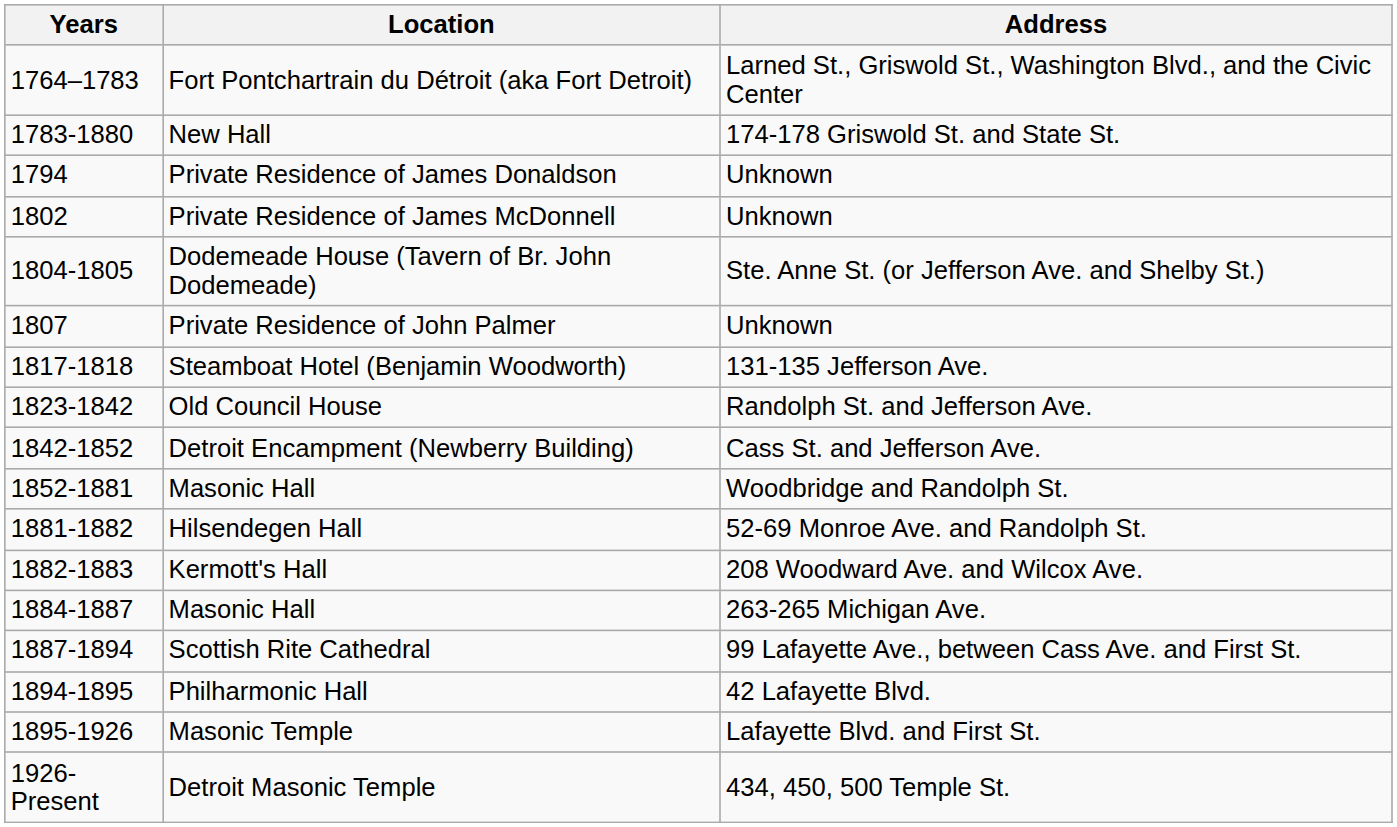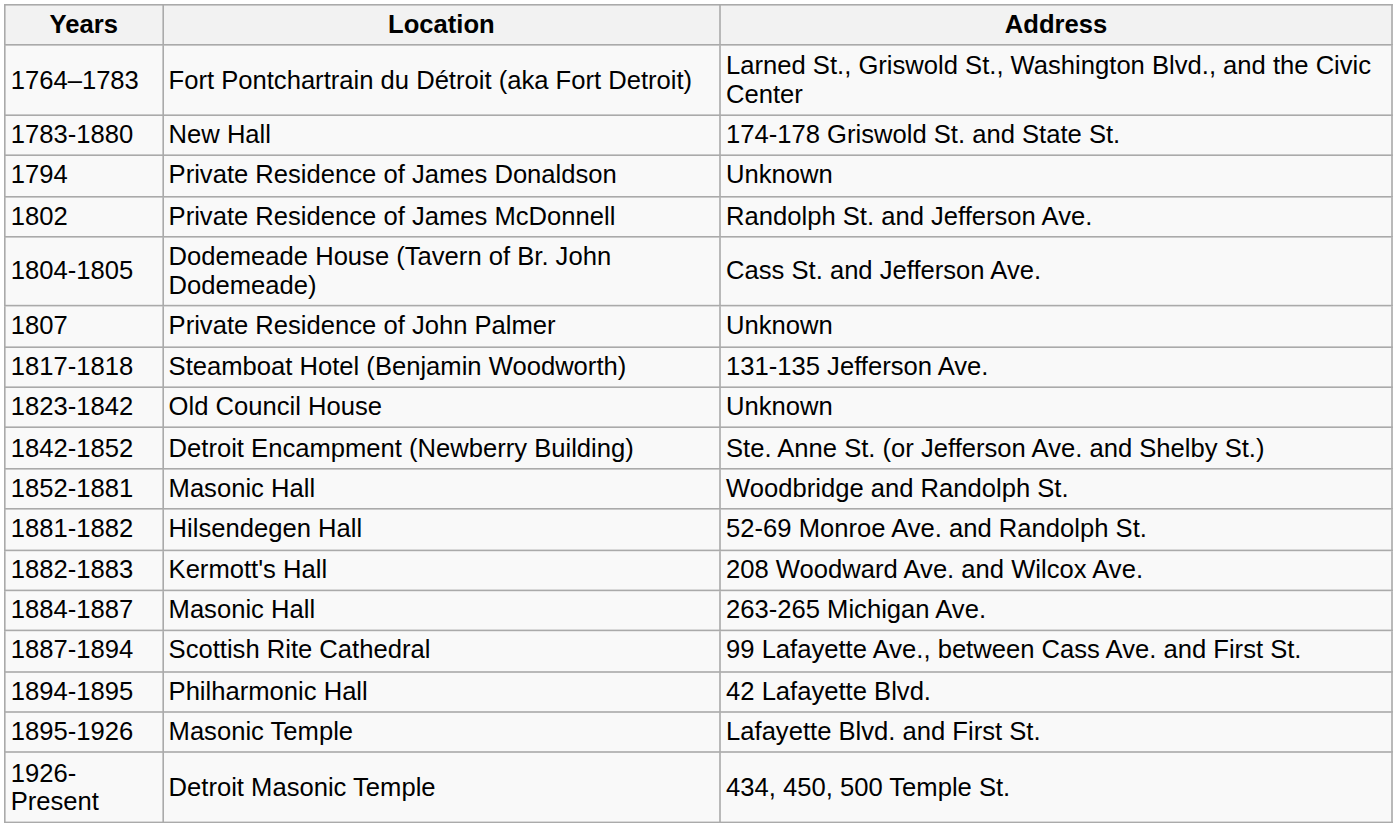Private Residence of James McDonnell | Address: Unknown -> Randolph St. and Jefferson Ave.
Dodemeade House (Tavern of Br. John Dodemeade) | Address: Ste. Anne St. (or Jefferson Ave. and Shelby St.) -> Cass St. and Jefferson Ave.
Old Council House | Address: Randolph St. and Jefferson Ave. -> Unknown
Detroit Encampment (Newberry Building) | Address: Cass St. and Jefferson Ave. -> Ste. Anne St. (or Jefferson Ave. and Shelby St.)
